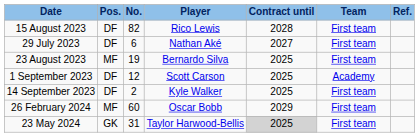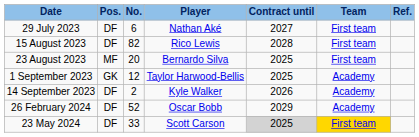rows swapped: 29 July 2023 <-> 15 August 2023
23 August 2023 | No.: 19 -> 20
1 September 2023 | Pos.: DF -> GK
1 September 2023 | Player: Scott Carson -> Taylor Harwood-Bellis
14 September 2023 | Contract until: 2025 -> 2026
14 September 2023 | Team: First team -> Academy
26 February 2024 | Pos.: MF -> DF
26 February 2024 | No.: 60 -> 52
26 February 2024 | Team: First team -> Academy
23 May 2024 | Pos.: GK -> DF
23 May 2024 | No.: 31 -> 33
23 May 2024 | Player: Taylor Harwood-Bellis -> Scott Carson
23 May 2024 | Team: no background -> gold background
